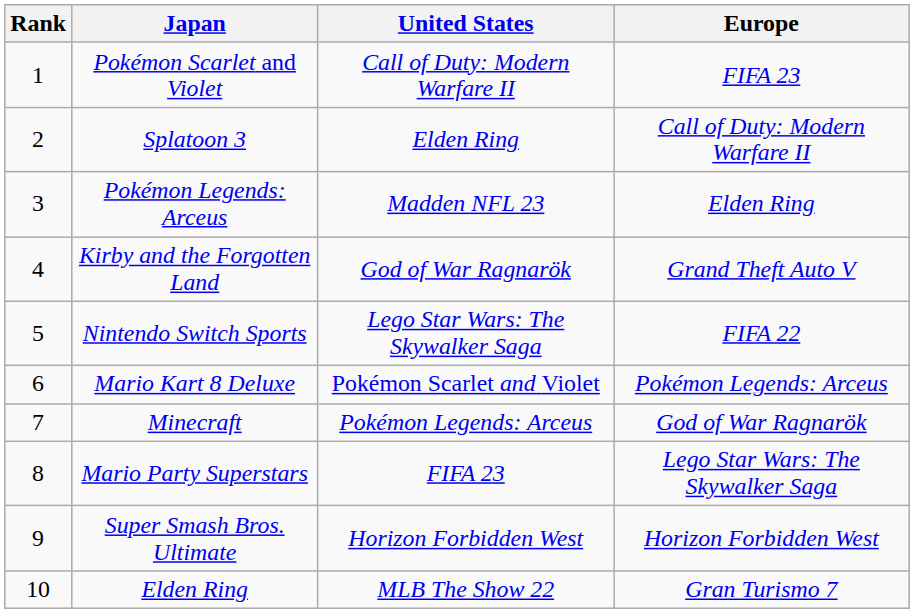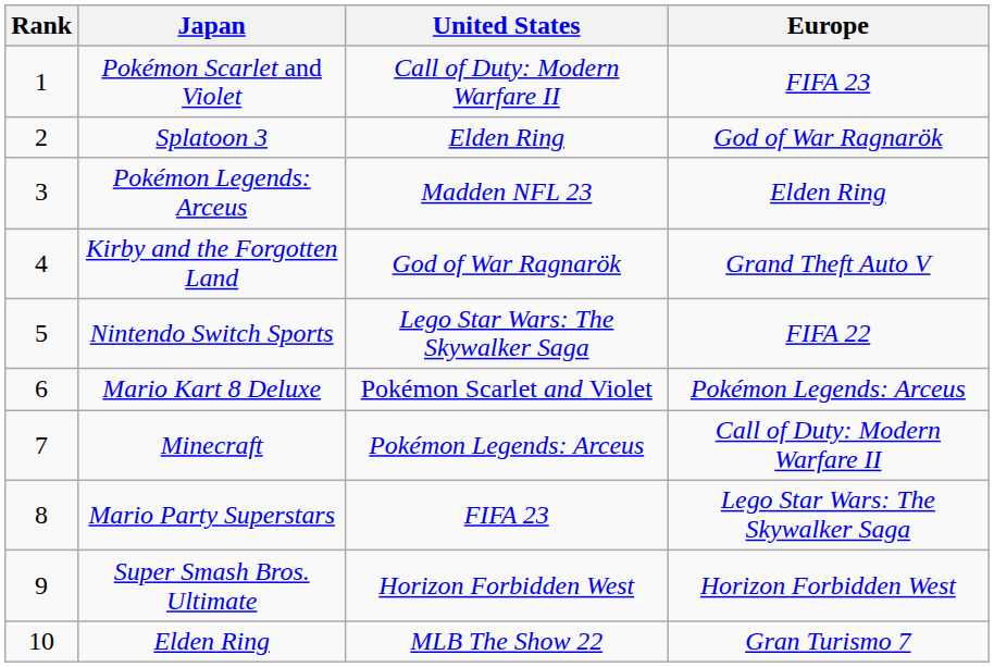Splatoon 3 | Europe: Call of Duty: Modern Warfare II -> God of War Ragnarök
Minecraft | Europe: God of War Ragnarök -> Call of Duty: Modern Warfare II
